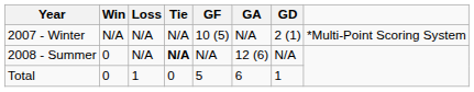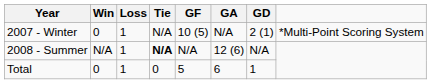2007 - Winter | Win: N/A -> 0
2007 - Winter | Loss: N/A -> 1
2008 - Summer | Win: 0 -> N/A
2008 - Summer | Loss: N/A -> 1
